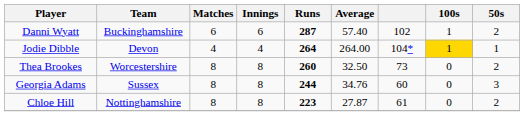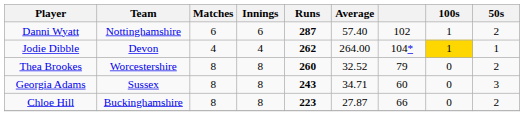Danni Wyatt | Team: Buckinghamshire -> Nottinghamshire
Jodie Dibble | Runs: 264 -> 262
Thea Brookes | Average: 32.50 -> 32.52
Thea Brookes | column 7: 73 -> 79
Georgia Adams | Runs: 244 -> 243
Georgia Adams | Average: 34.76 -> 34.71
Chloe Hill | Team: Nottinghamshire -> Buckinghamshire
Chloe Hill | column 7: 61 -> 66
